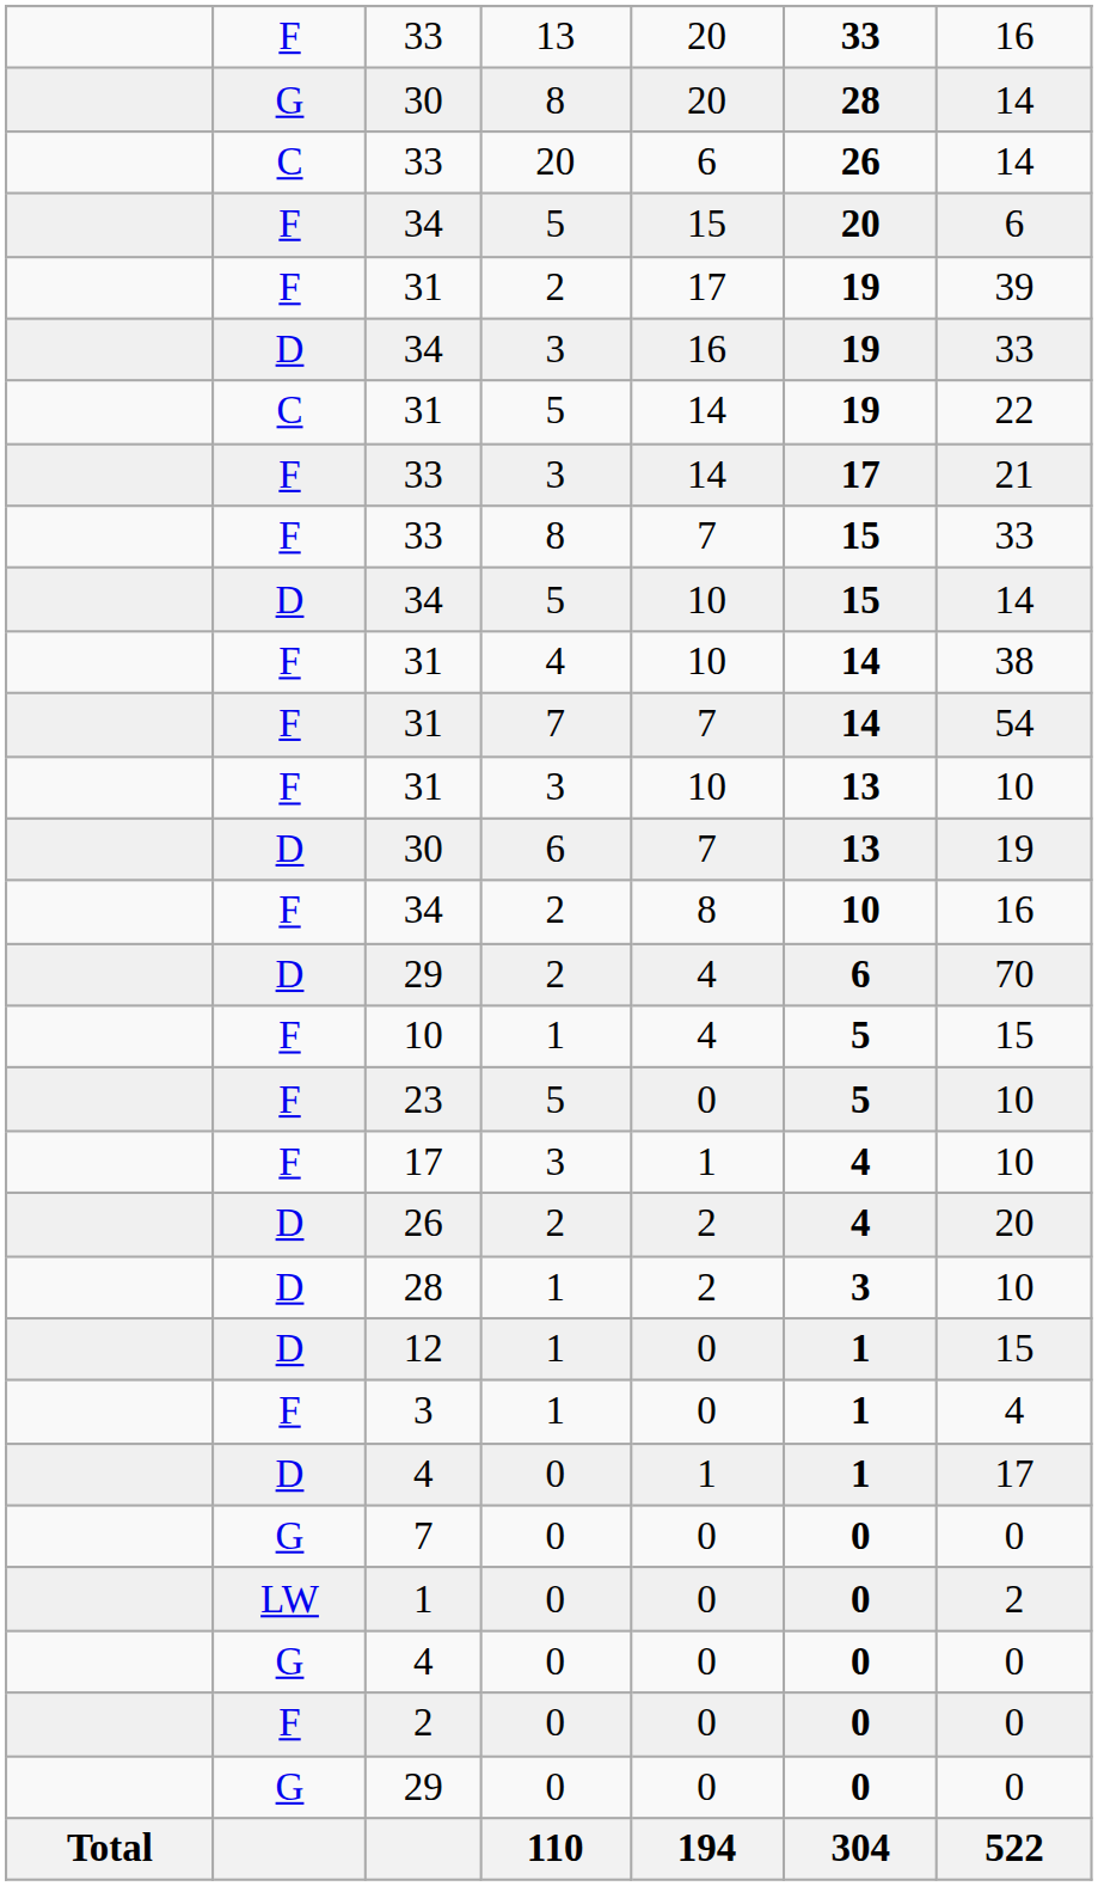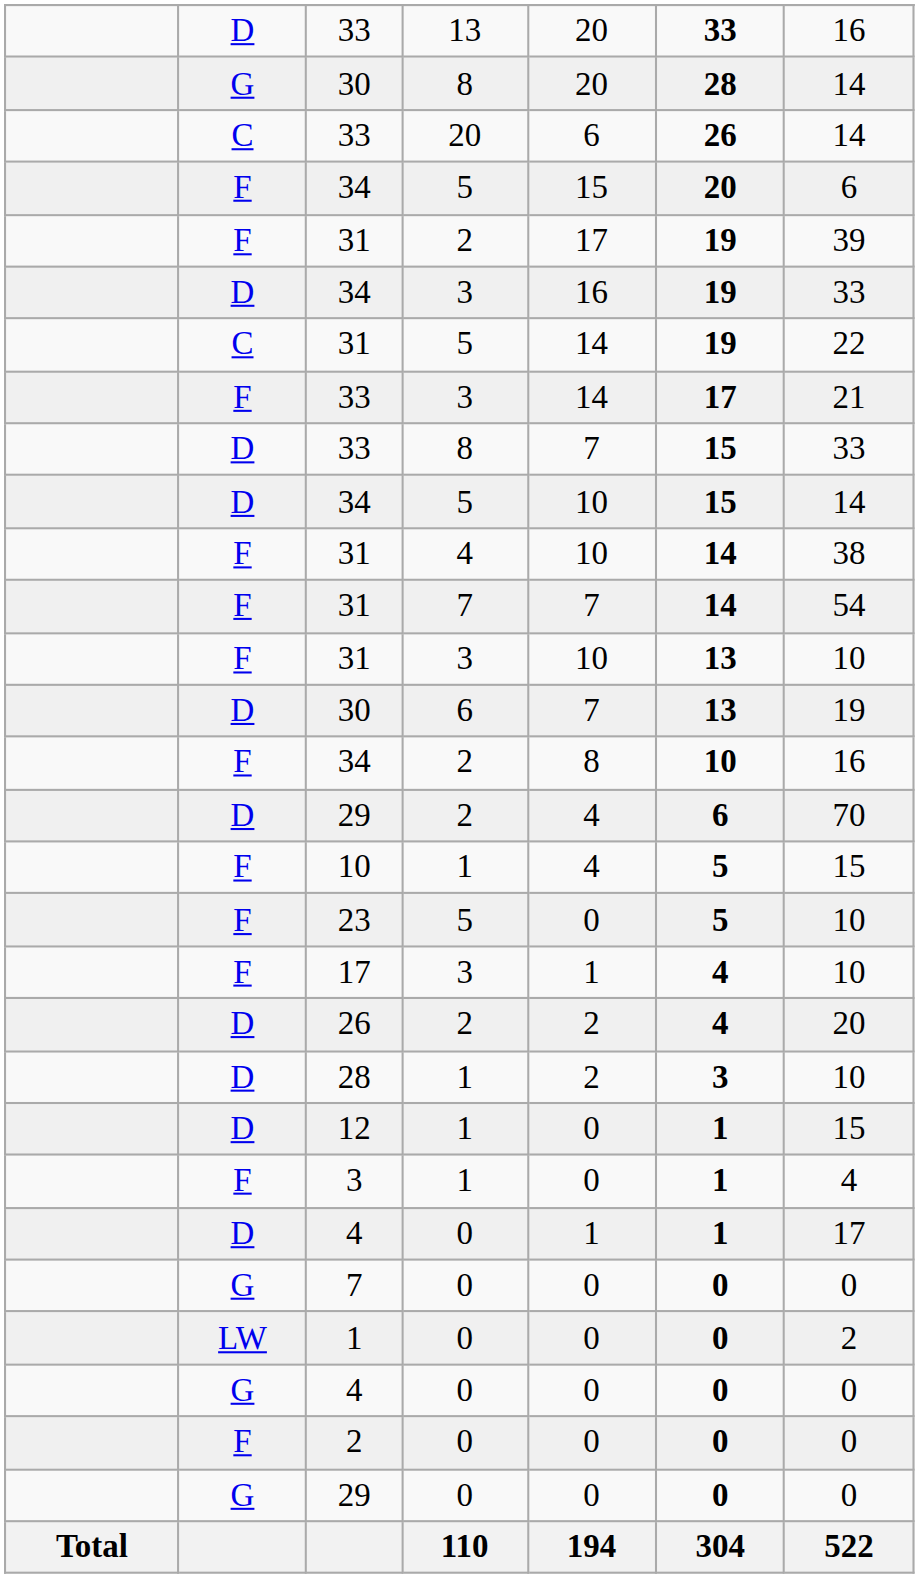33 / 13 | column 2: F -> D
33 / 8 | column 2: F -> D
